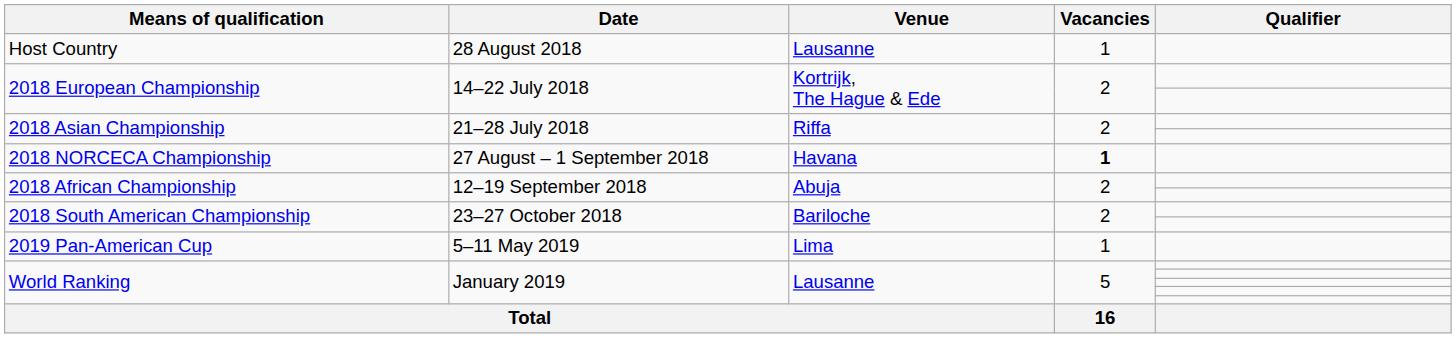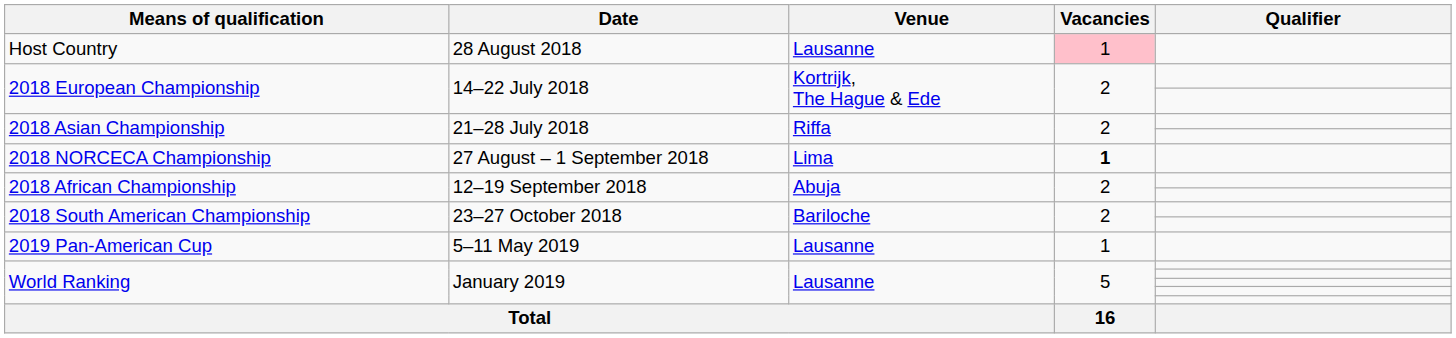Host Country | Vacancies: no background -> pink background
2018 NORCECA Championship | Venue: Havana -> Lima
2019 Pan-American Cup | Venue: Lima -> Lausanne
